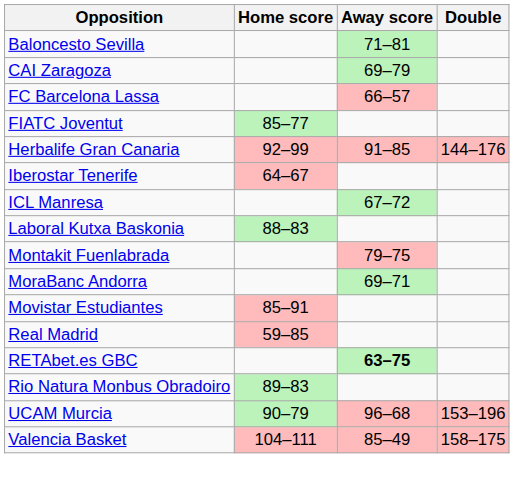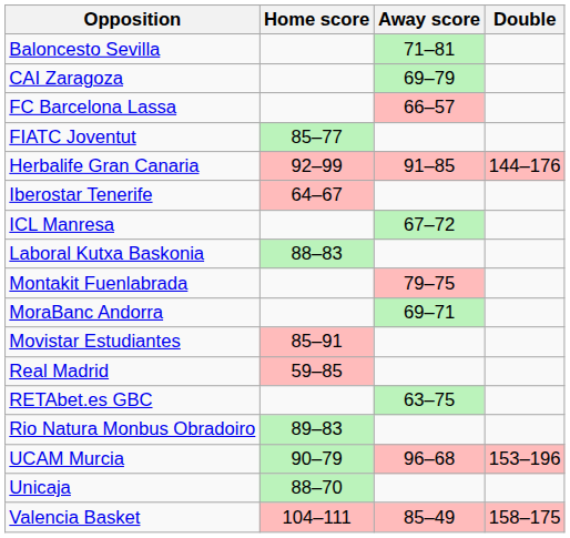RETAbet.es GBC | Away score: bold -> normal
+ row: Unicaja | 88–70
